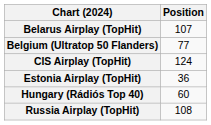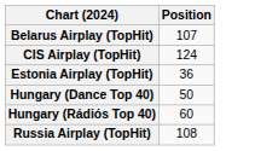- row: Belgium (Ultratop 50 Flanders) | 77
+ row: Hungary (Dance Top 40) | 50
